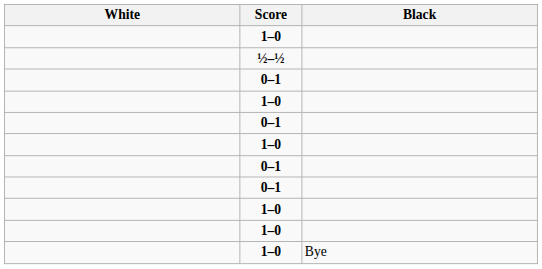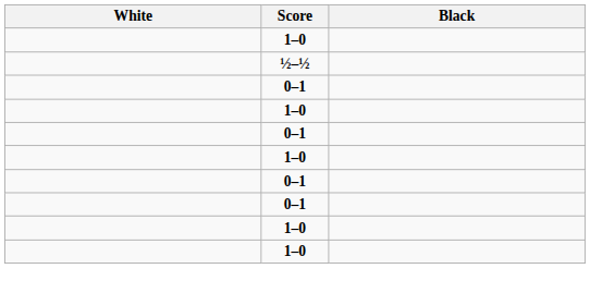- row: 1–0 | Bye
